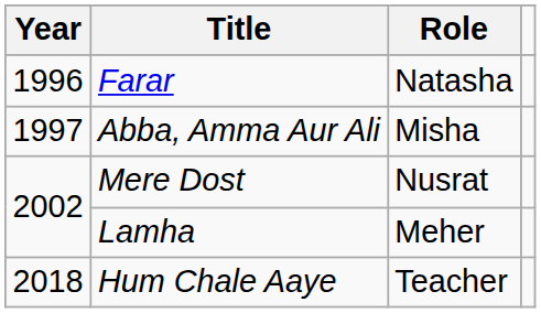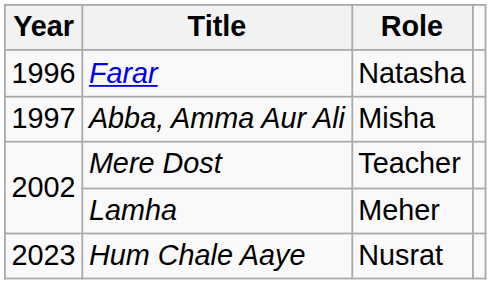Mere Dost | Role: Nusrat -> Teacher
Hum Chale Aaye | Year: 2018 -> 2023
Hum Chale Aaye | Role: Teacher -> Nusrat
